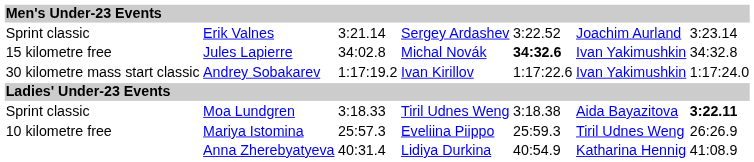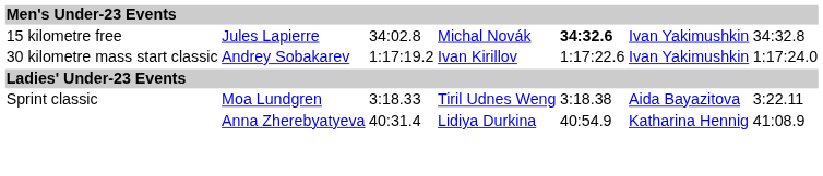- row: Sprint classic | Erik Valnes | 3:21.14 | Sergey Ardashev | 3:22.52 | Joachim Aurland | 3:23.14
Moa Lundgren | column 7: bold -> normal
- row: 10 kilometre free | Mariya Istomina | 25:57.3 | Eveliina Piippo | 25:59.3 | Tiril Udnes Weng | 26:26.9
